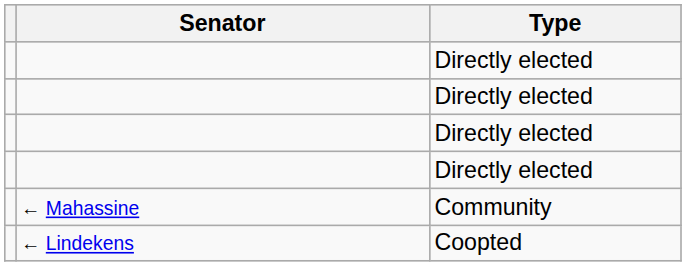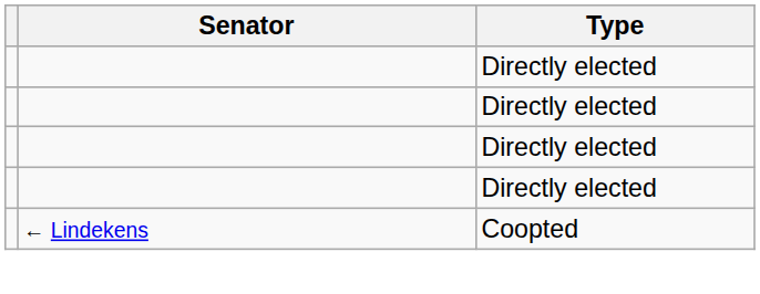- row: ← Mahassine | Community
